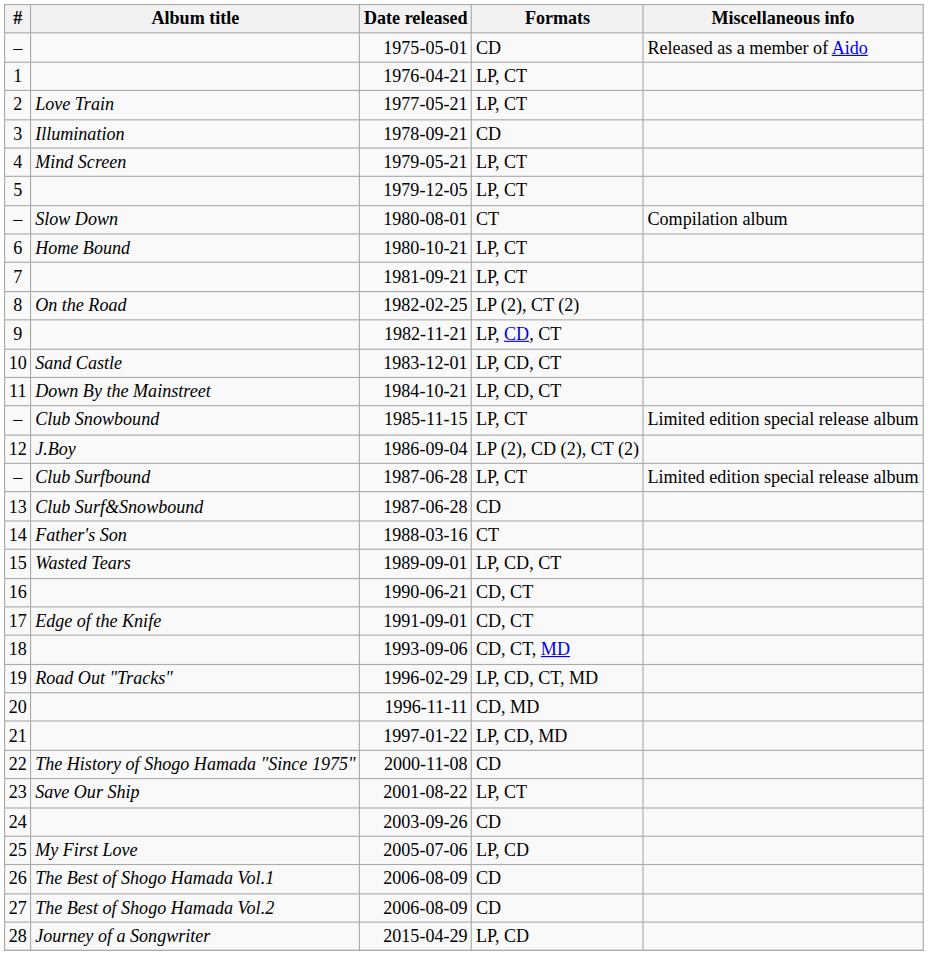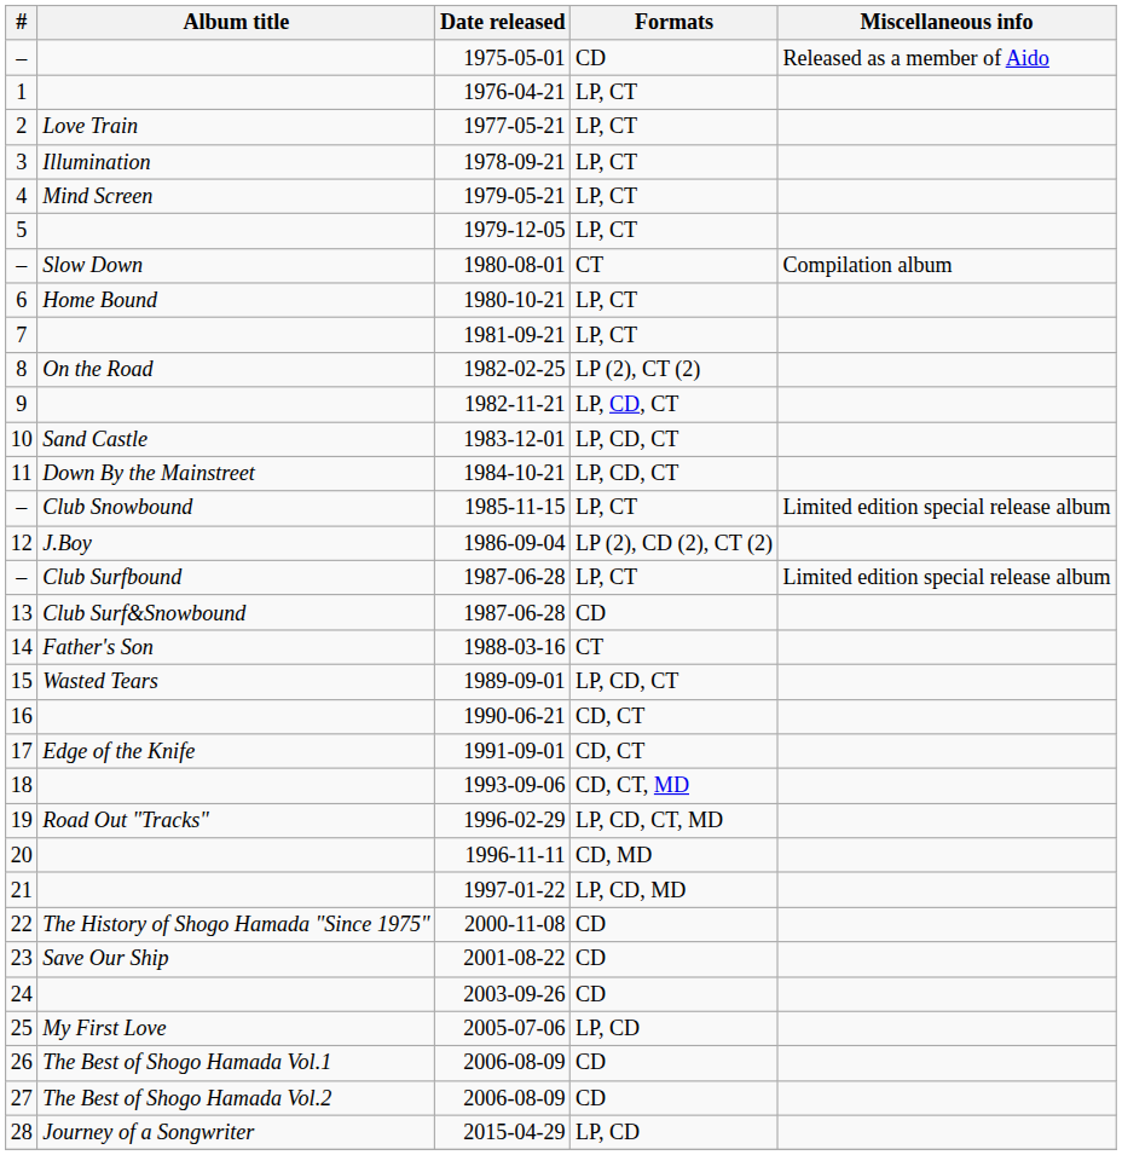1978-09-21 | Formats: CD -> LP, CT
2001-08-22 | Formats: LP, CT -> CD
